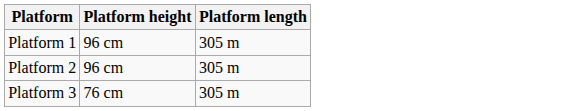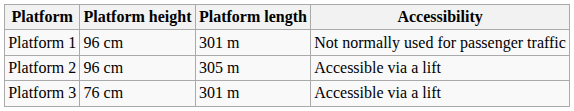+ column: Accessibility | Not normally used for passenger traffic | Accessible via a lift | Accessible via a lift
Platform 1 | Platform length: 305 m -> 301 m
Platform 3 | Platform length: 305 m -> 301 m
